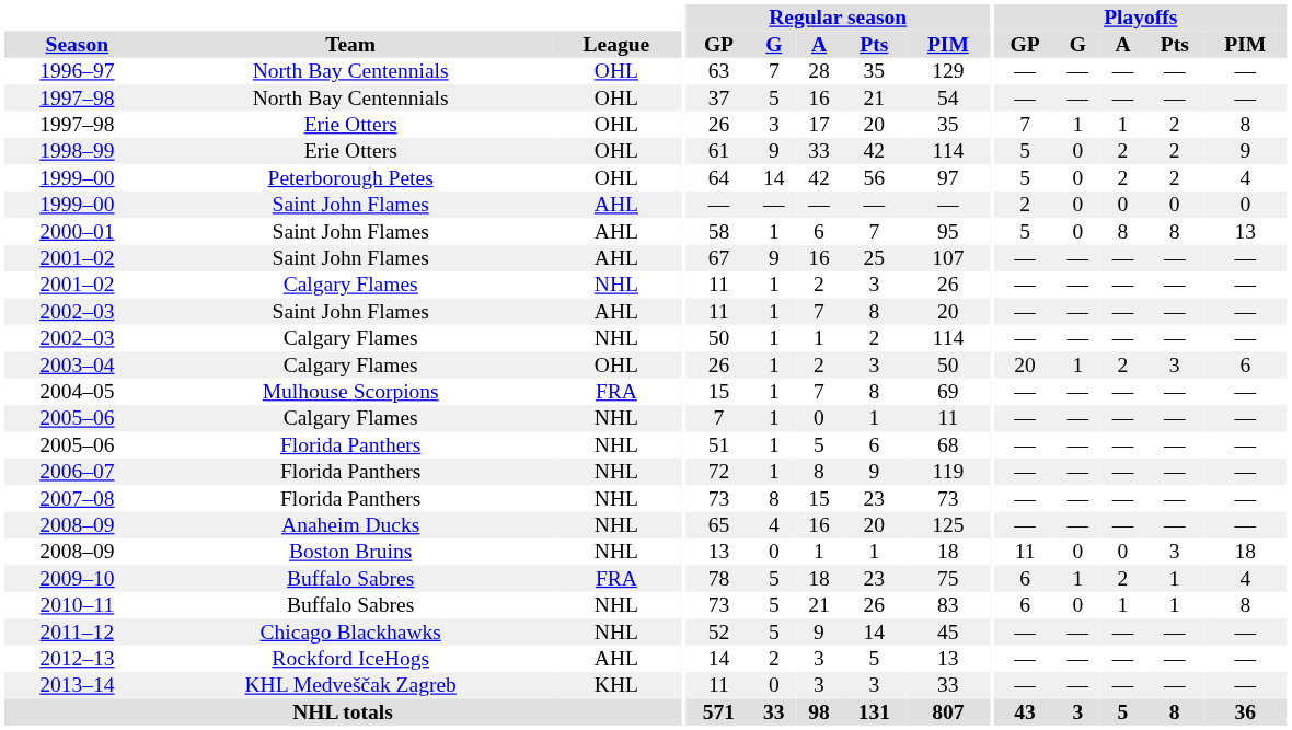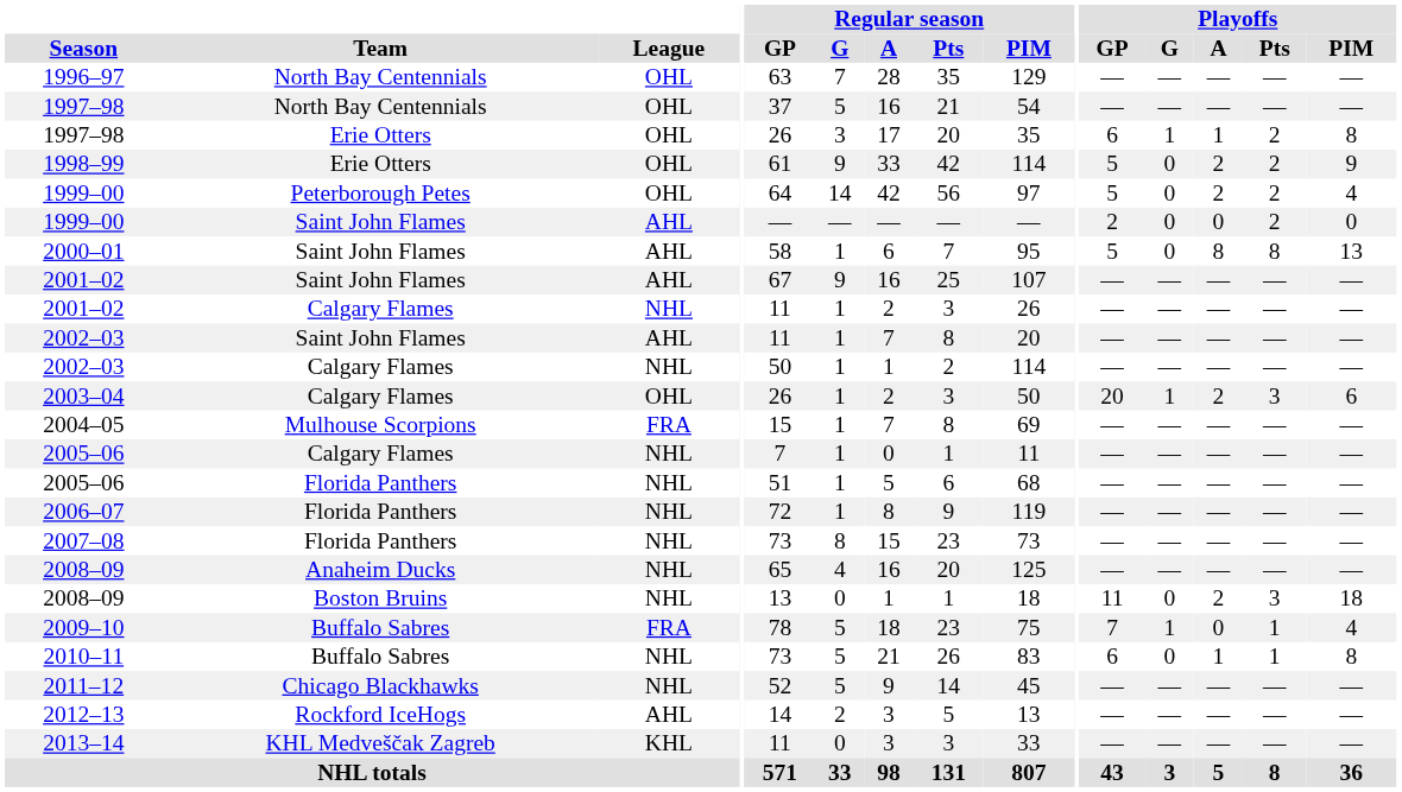1997–98 / Erie Otters | Playoffs / GP: 7 -> 6
1999–00 / Saint John Flames | Playoffs / Pts: 0 -> 2
2008–09 / Boston Bruins | Playoffs / A: 0 -> 2
2009–10 | Playoffs / GP: 6 -> 7
2009–10 | Playoffs / A: 2 -> 0
